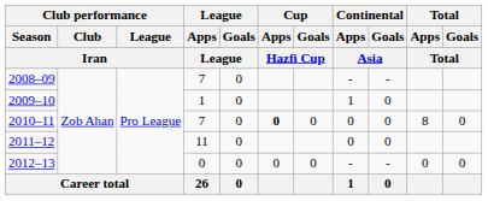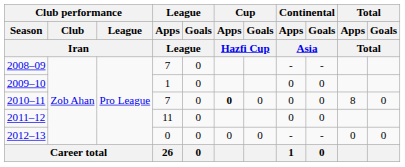2009–10 | Continental / Apps / Asia: 1 -> 0
